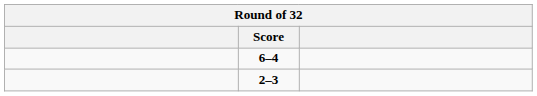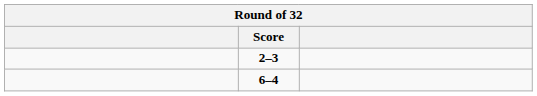rows swapped: 2–3 <-> 6–4
